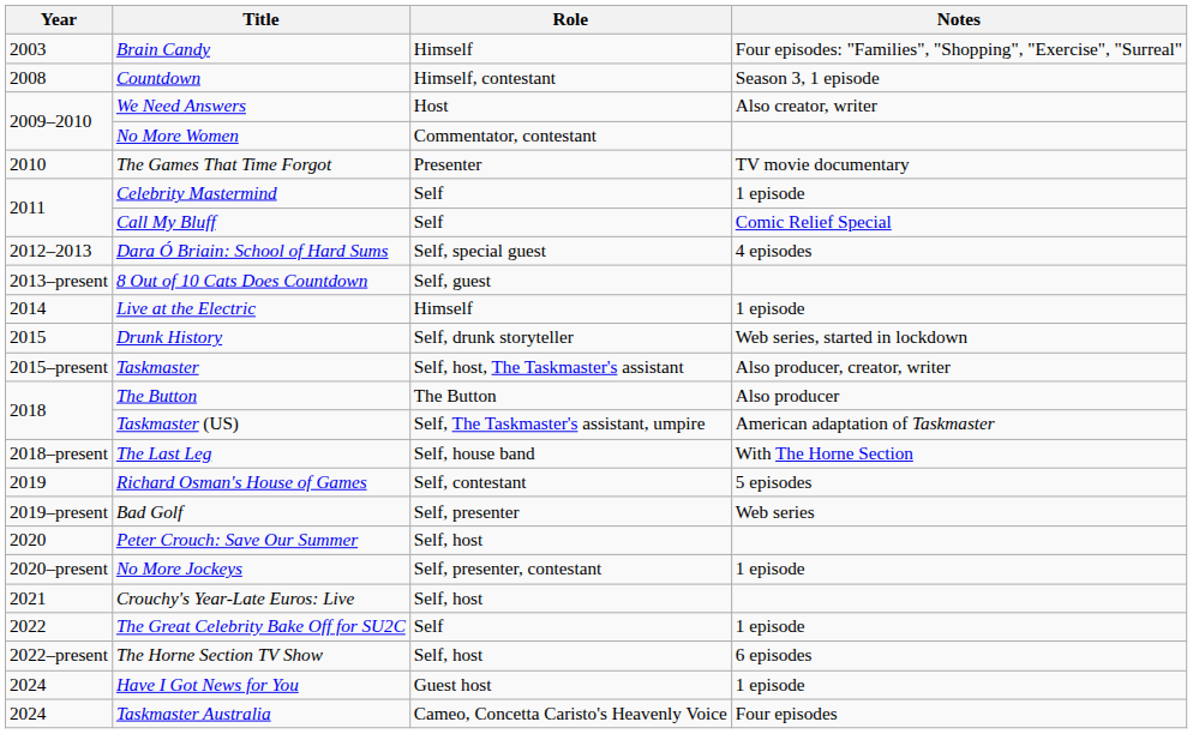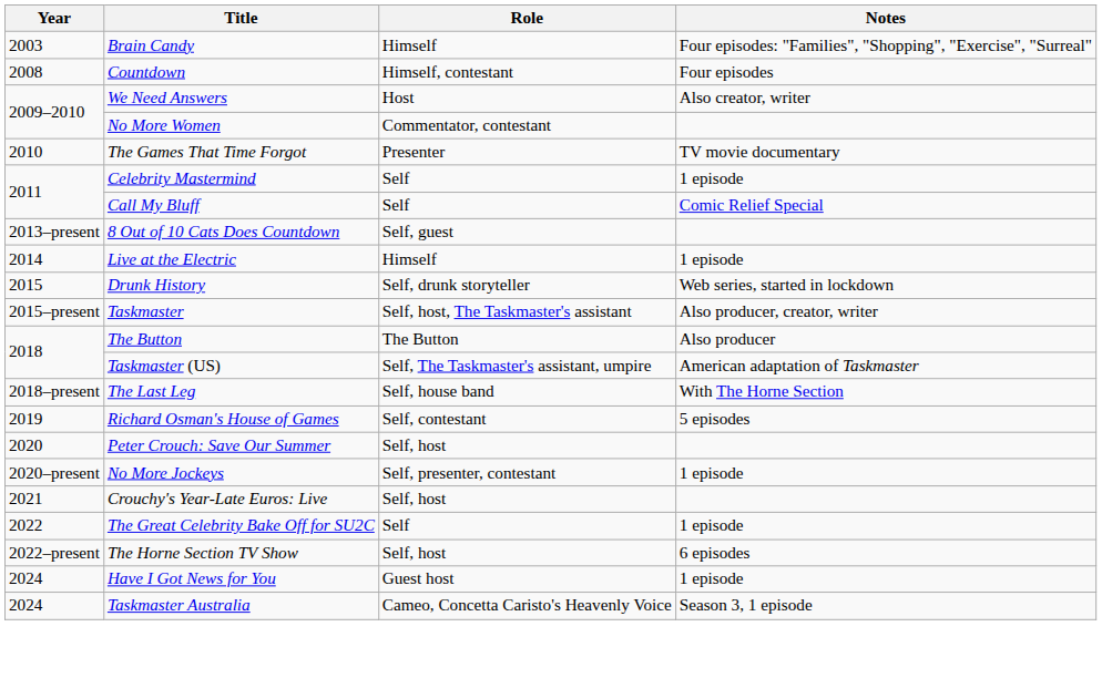Countdown | Notes: Season 3, 1 episode -> Four episodes
- row: 2012–2013 | Dara Ó Briain: School of Hard Sums | Self, special guest | 4 episodes
- row: 2019–present | Bad Golf | Self, presenter | Web series
Taskmaster Australia | Notes: Four episodes -> Season 3, 1 episode
